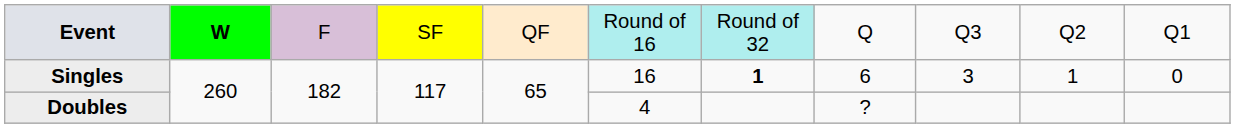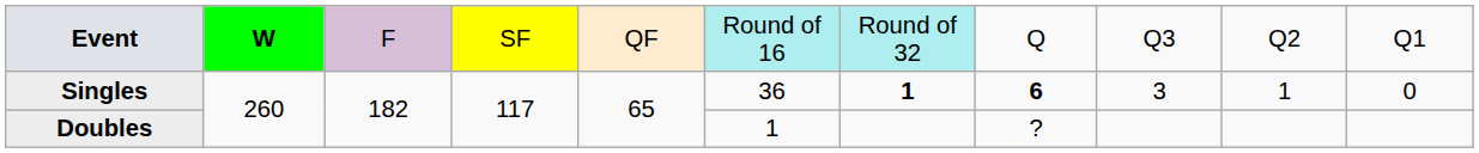Singles | column 6: 16 -> 36
Singles | column 8: normal -> bold
Doubles | column 6: 4 -> 1
